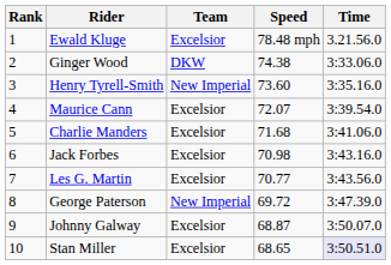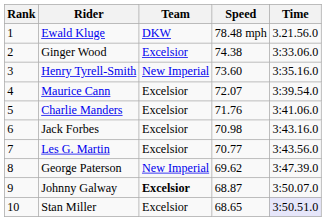Ewald Kluge | Team: Excelsior -> DKW
Ginger Wood | Team: DKW -> Excelsior
Charlie Manders | Speed: 71.68 -> 71.76
George Paterson | Speed: 69.72 -> 69.62
Johnny Galway | Team: normal -> bold
